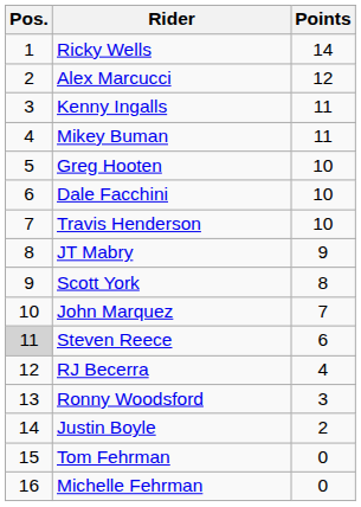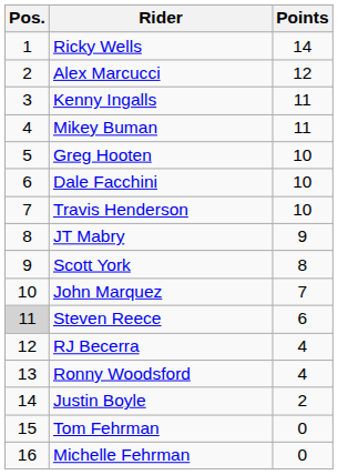Ronny Woodsford | Points: 3 -> 4
